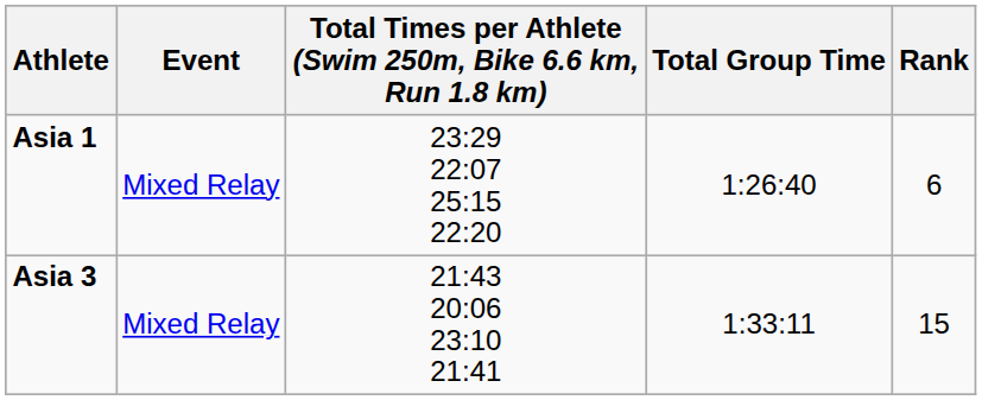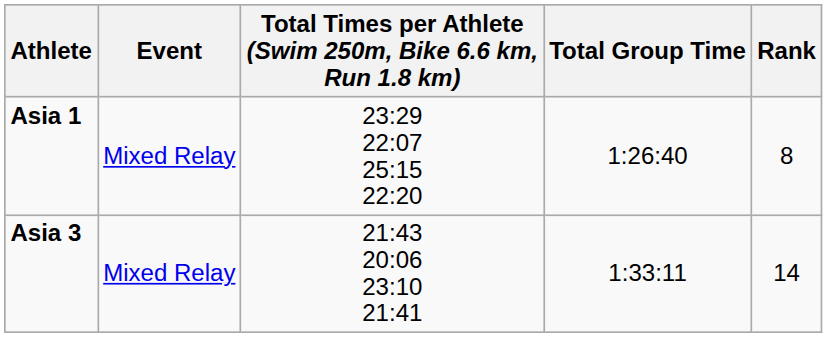Asia 1 | Rank: 6 -> 8
Asia 3 | Rank: 15 -> 14
